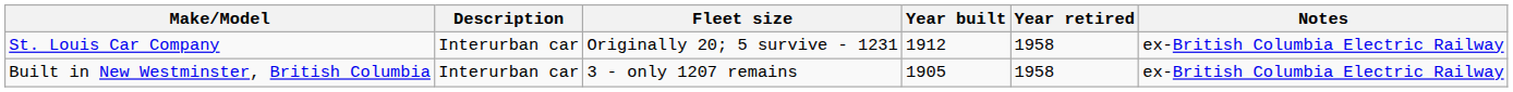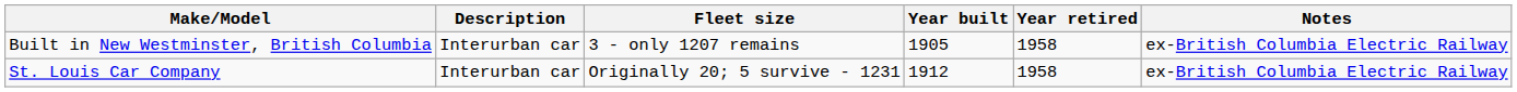rows swapped: Built in New Westminster, British Columbia <-> St. Louis Car Company
